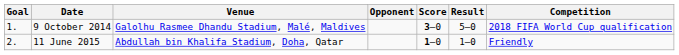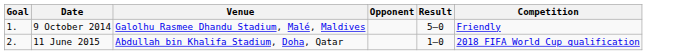- column: Score | 3–0 | 1–0
9 October 2014 | Competition: 2018 FIFA World Cup qualification -> Friendly
11 June 2015 | Competition: Friendly -> 2018 FIFA World Cup qualification
